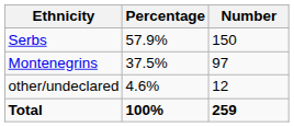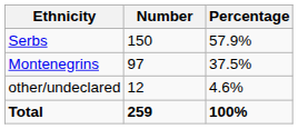columns swapped: Number <-> Percentage
